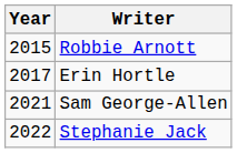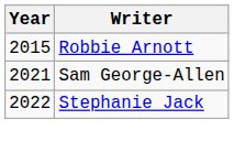- row: 2017 | Erin Hortle
